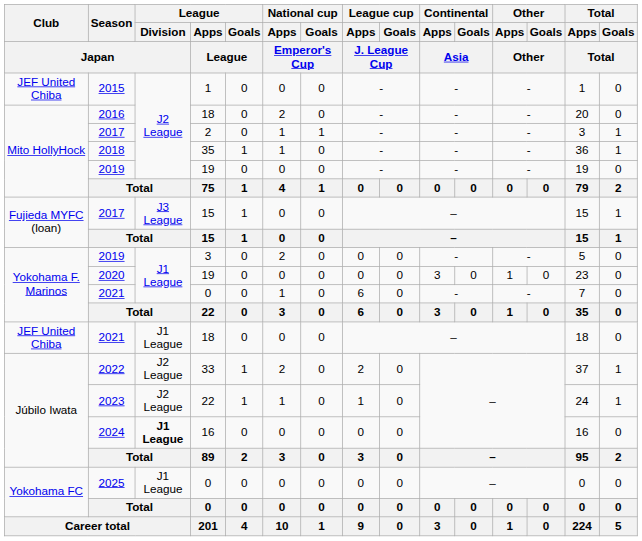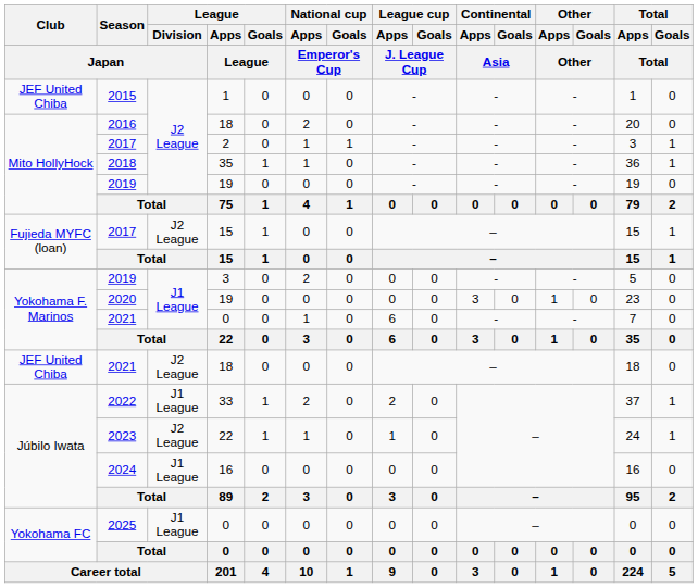2017 / 15 | League / Division / Japan: J3 League -> J2 League
2021 / 18 | League / Division / Japan: J1 League -> J2 League
2022 | League / Division / Japan: J2 League -> J1 League
2024 | League / Division / Japan: bold -> normal
